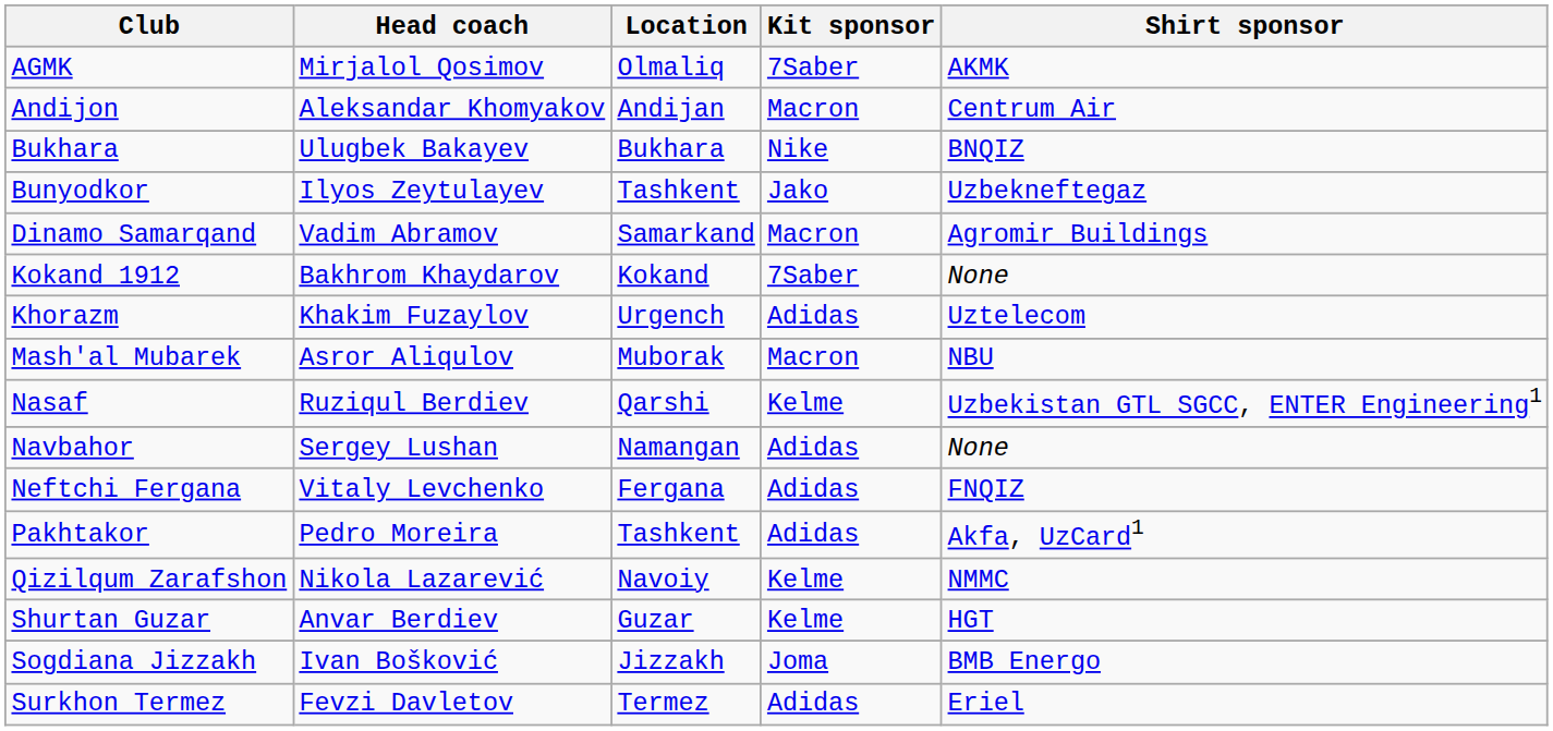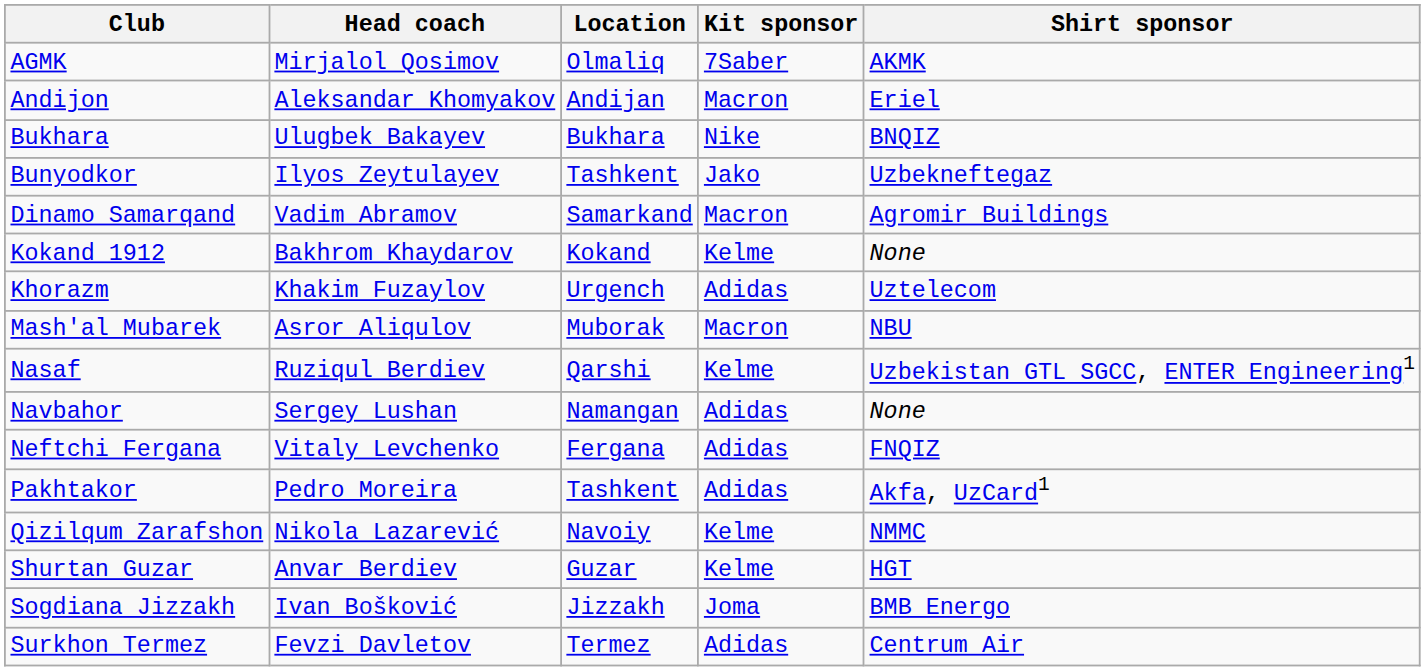Andijon | Shirt sponsor: Centrum Air -> Eriel
Kokand 1912 | Kit sponsor: 7Saber -> Kelme
Surkhon Termez | Shirt sponsor: Eriel -> Centrum Air
